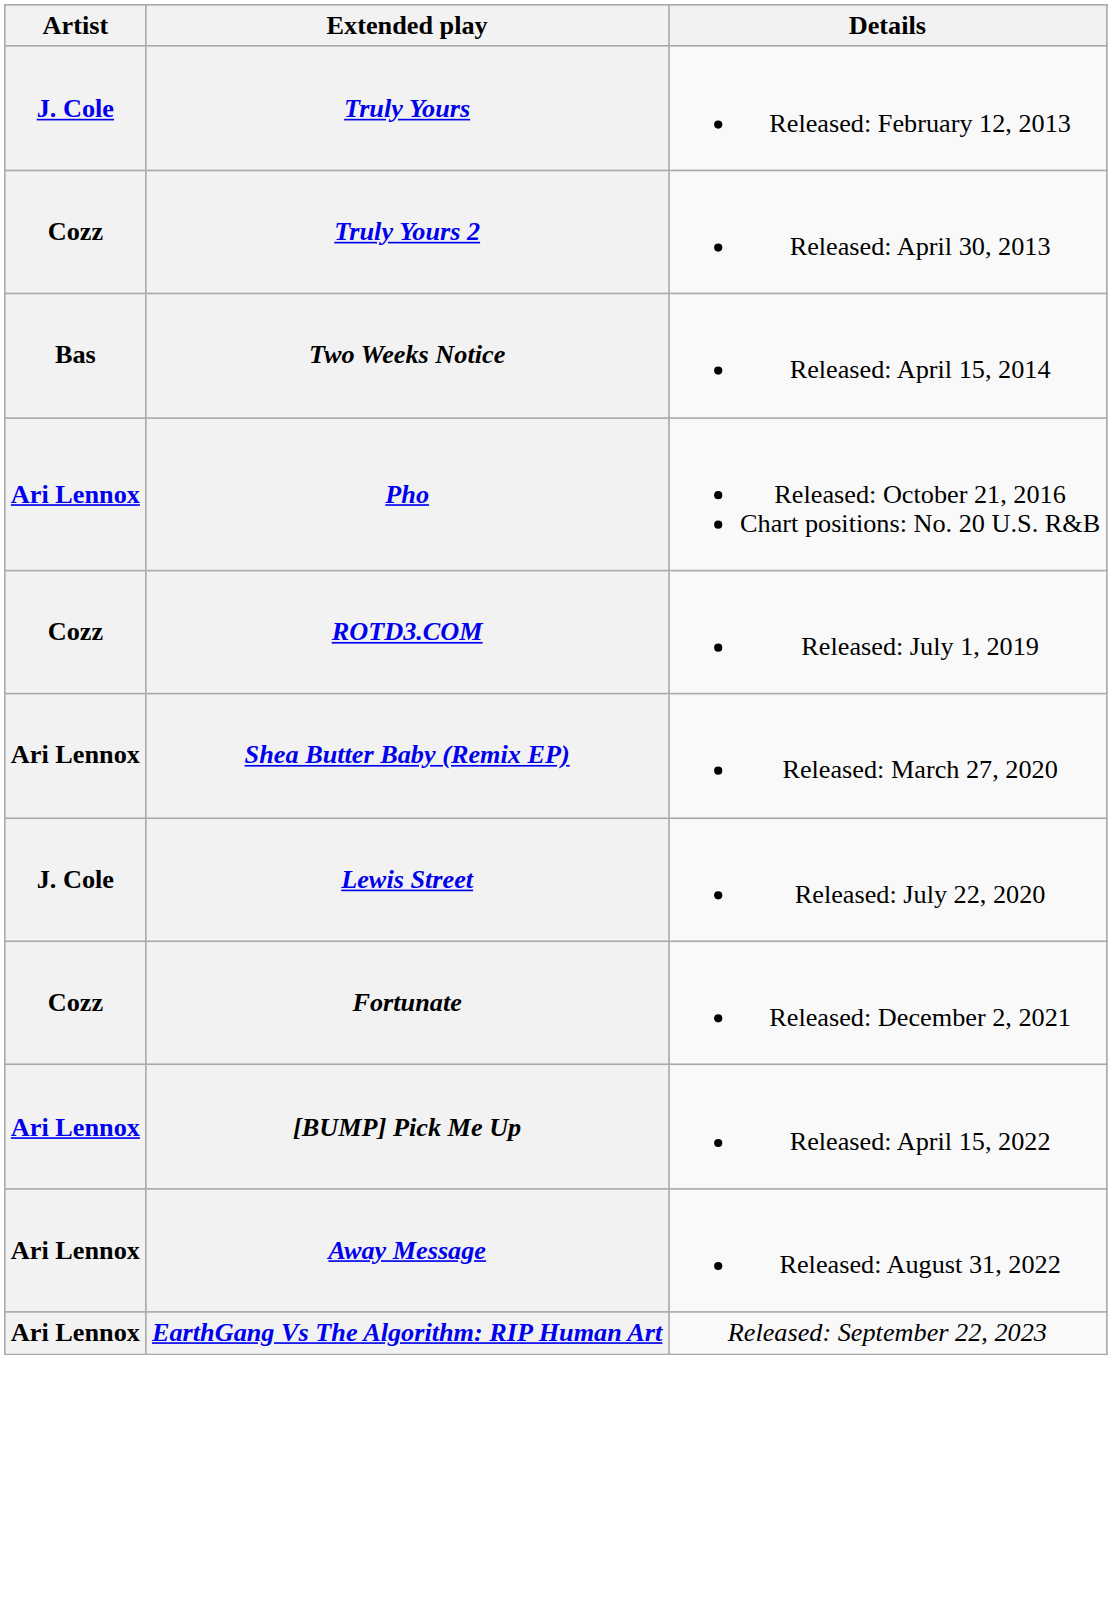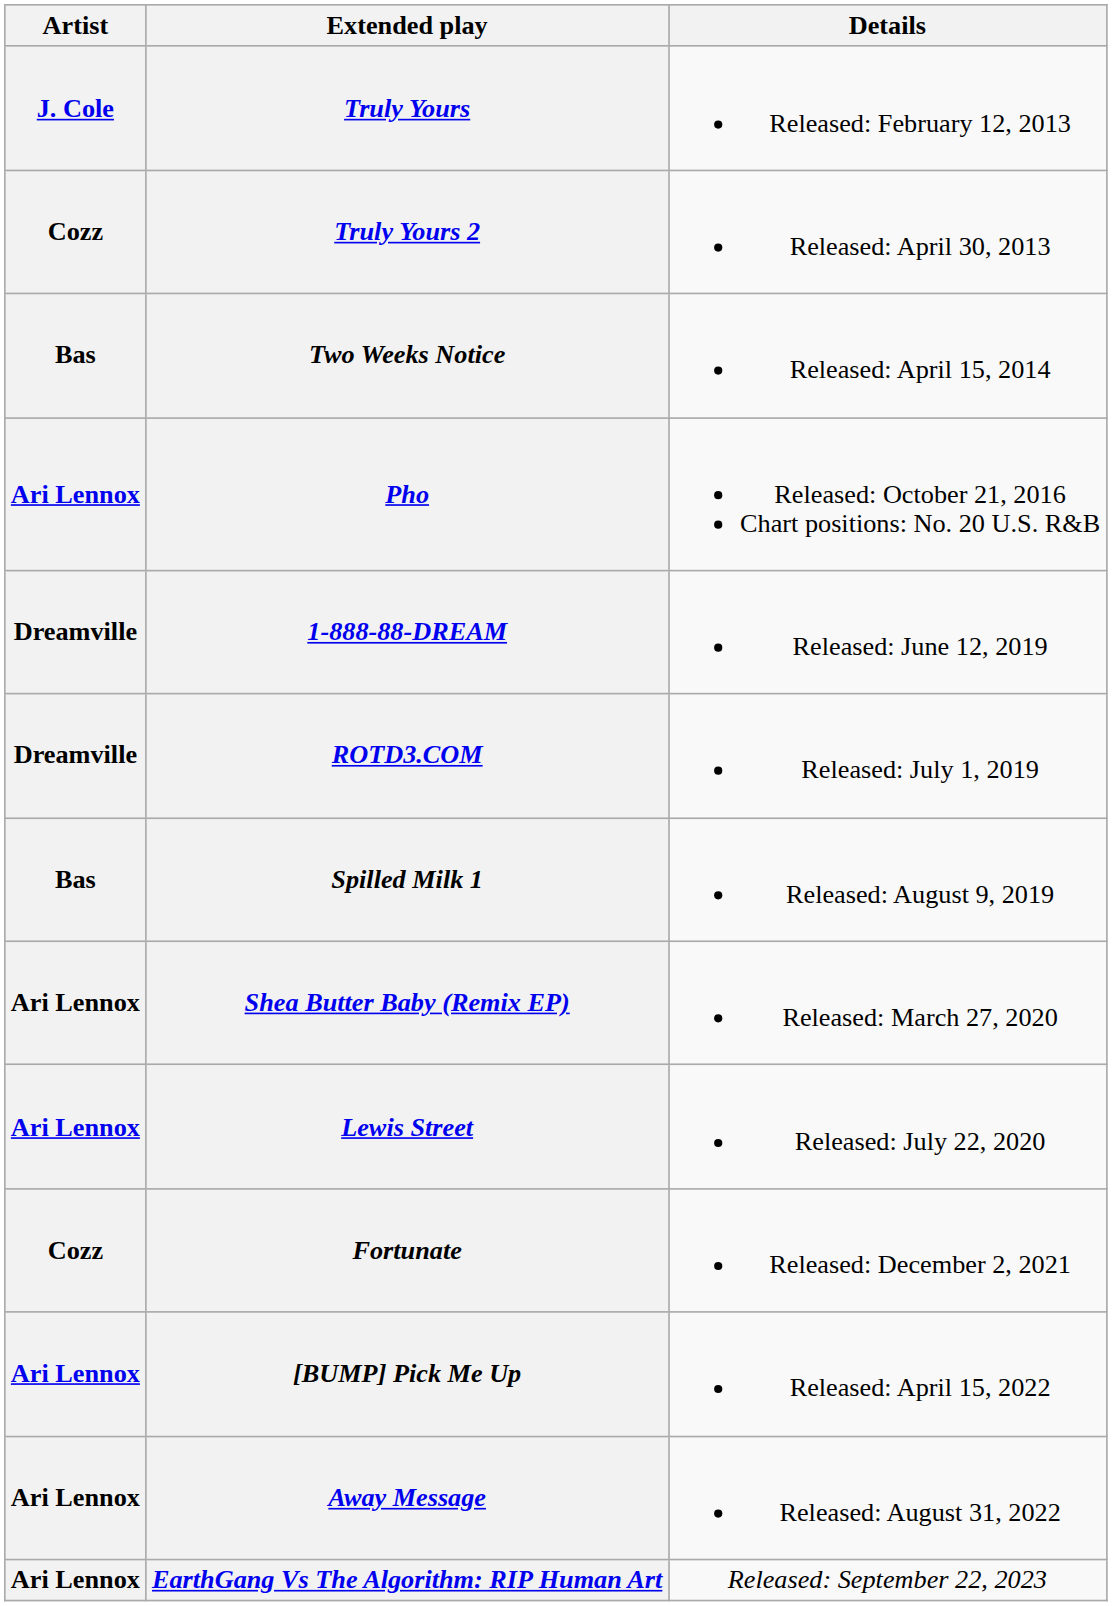+ row: Dreamville | 1-888-88-DREAM | Released: June 12, 2019
ROTD3.COM | Artist: Cozz -> Dreamville
+ row: Bas | Spilled Milk 1 | Released: August 9, 2019
Lewis Street | Artist: J. Cole -> Ari Lennox
